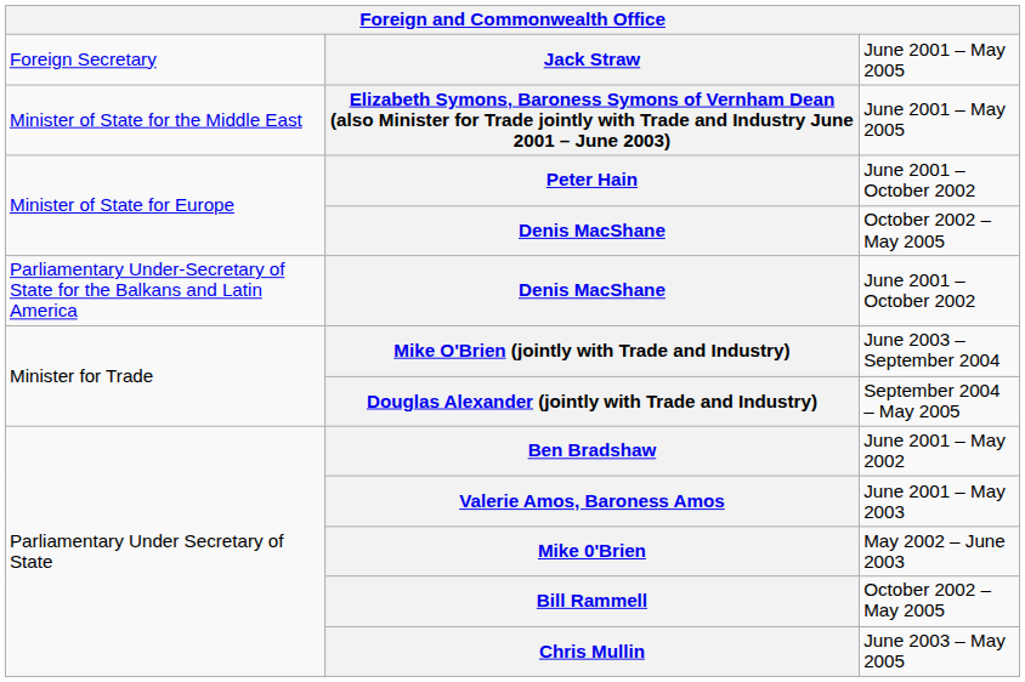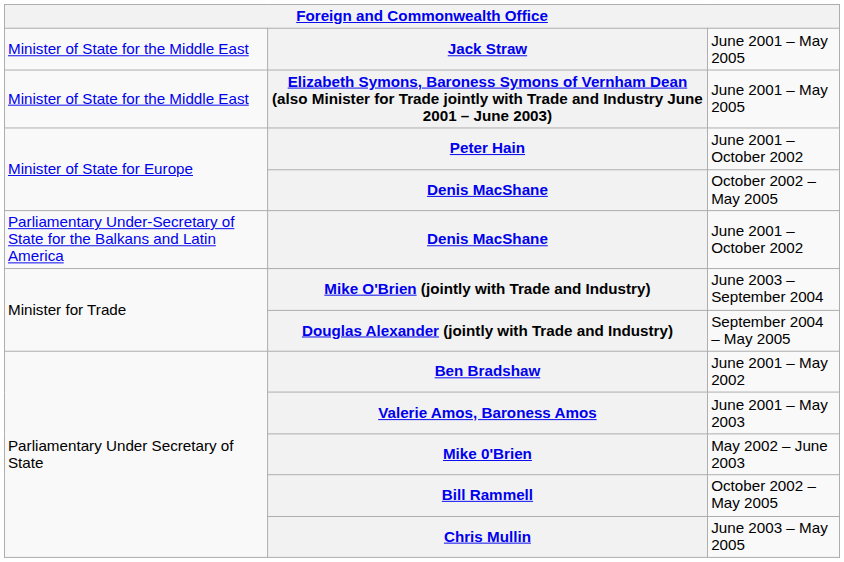Jack Straw | column 1: Foreign Secretary -> Minister of State for the Middle East
